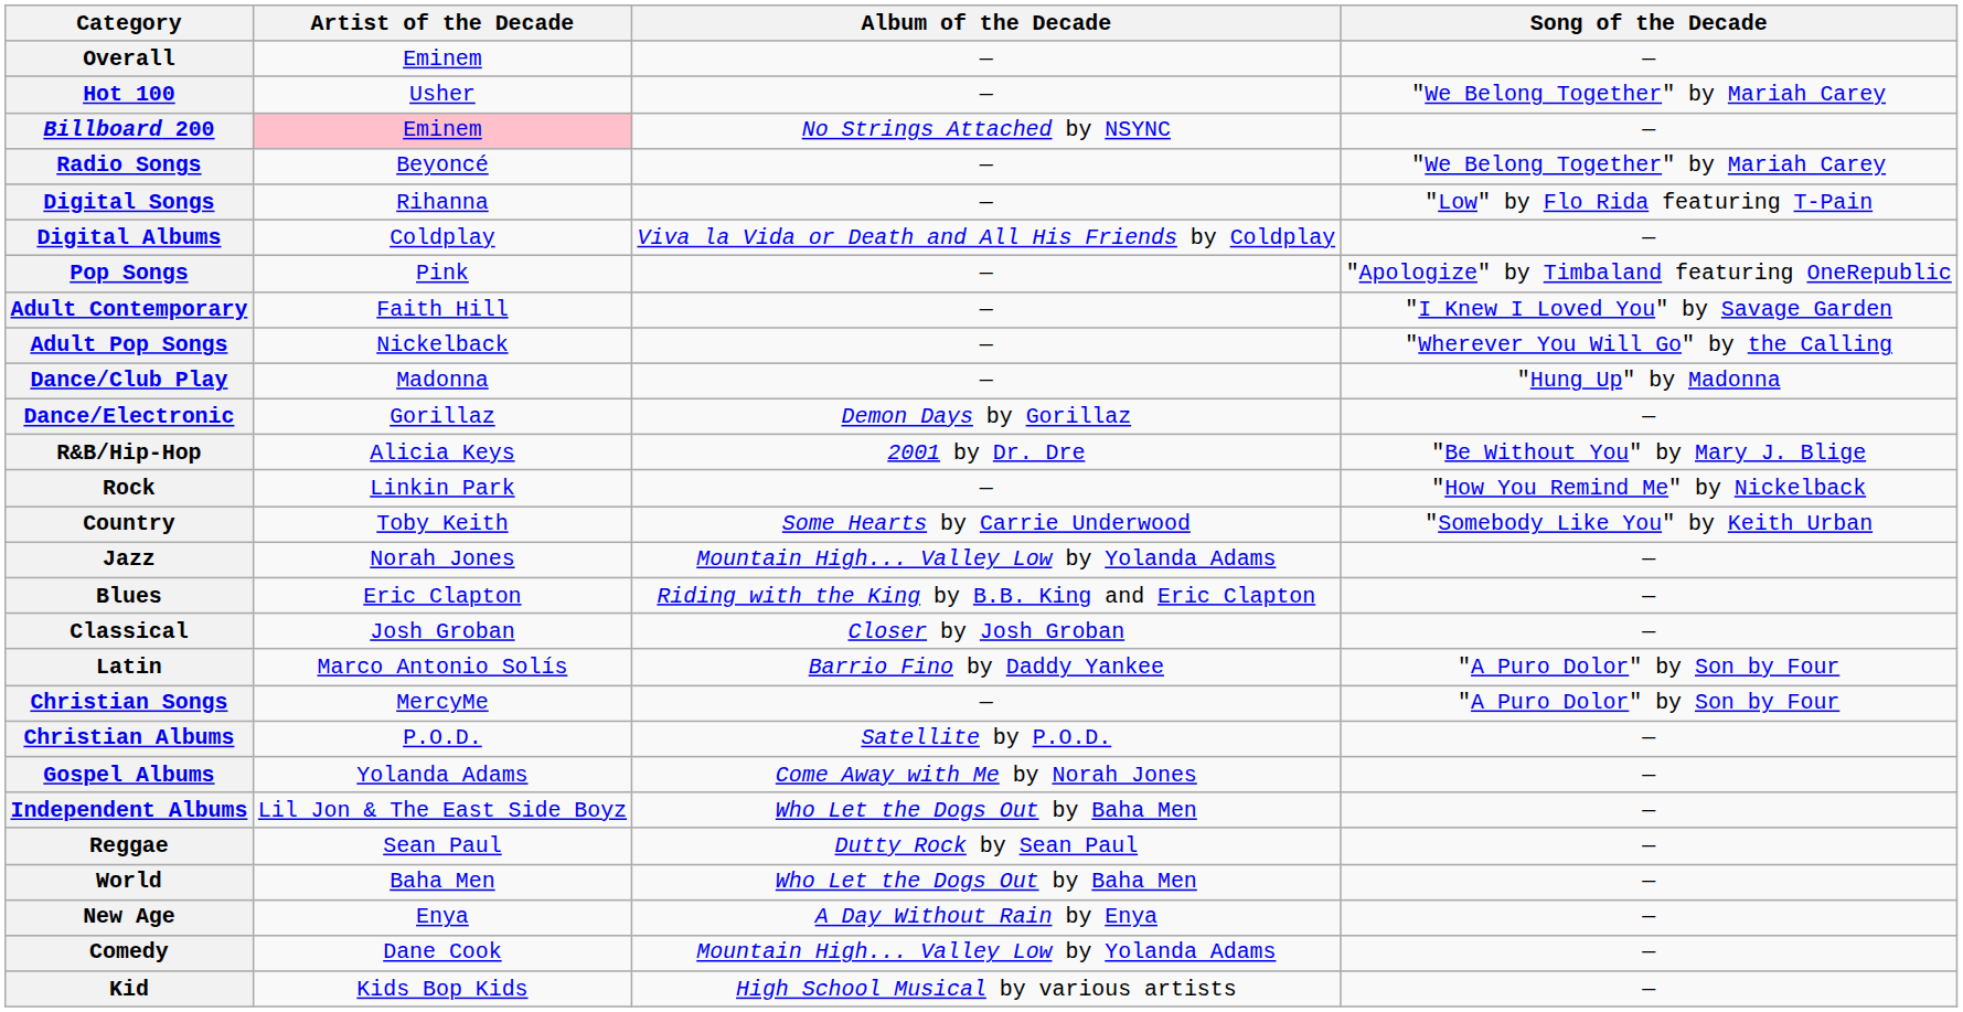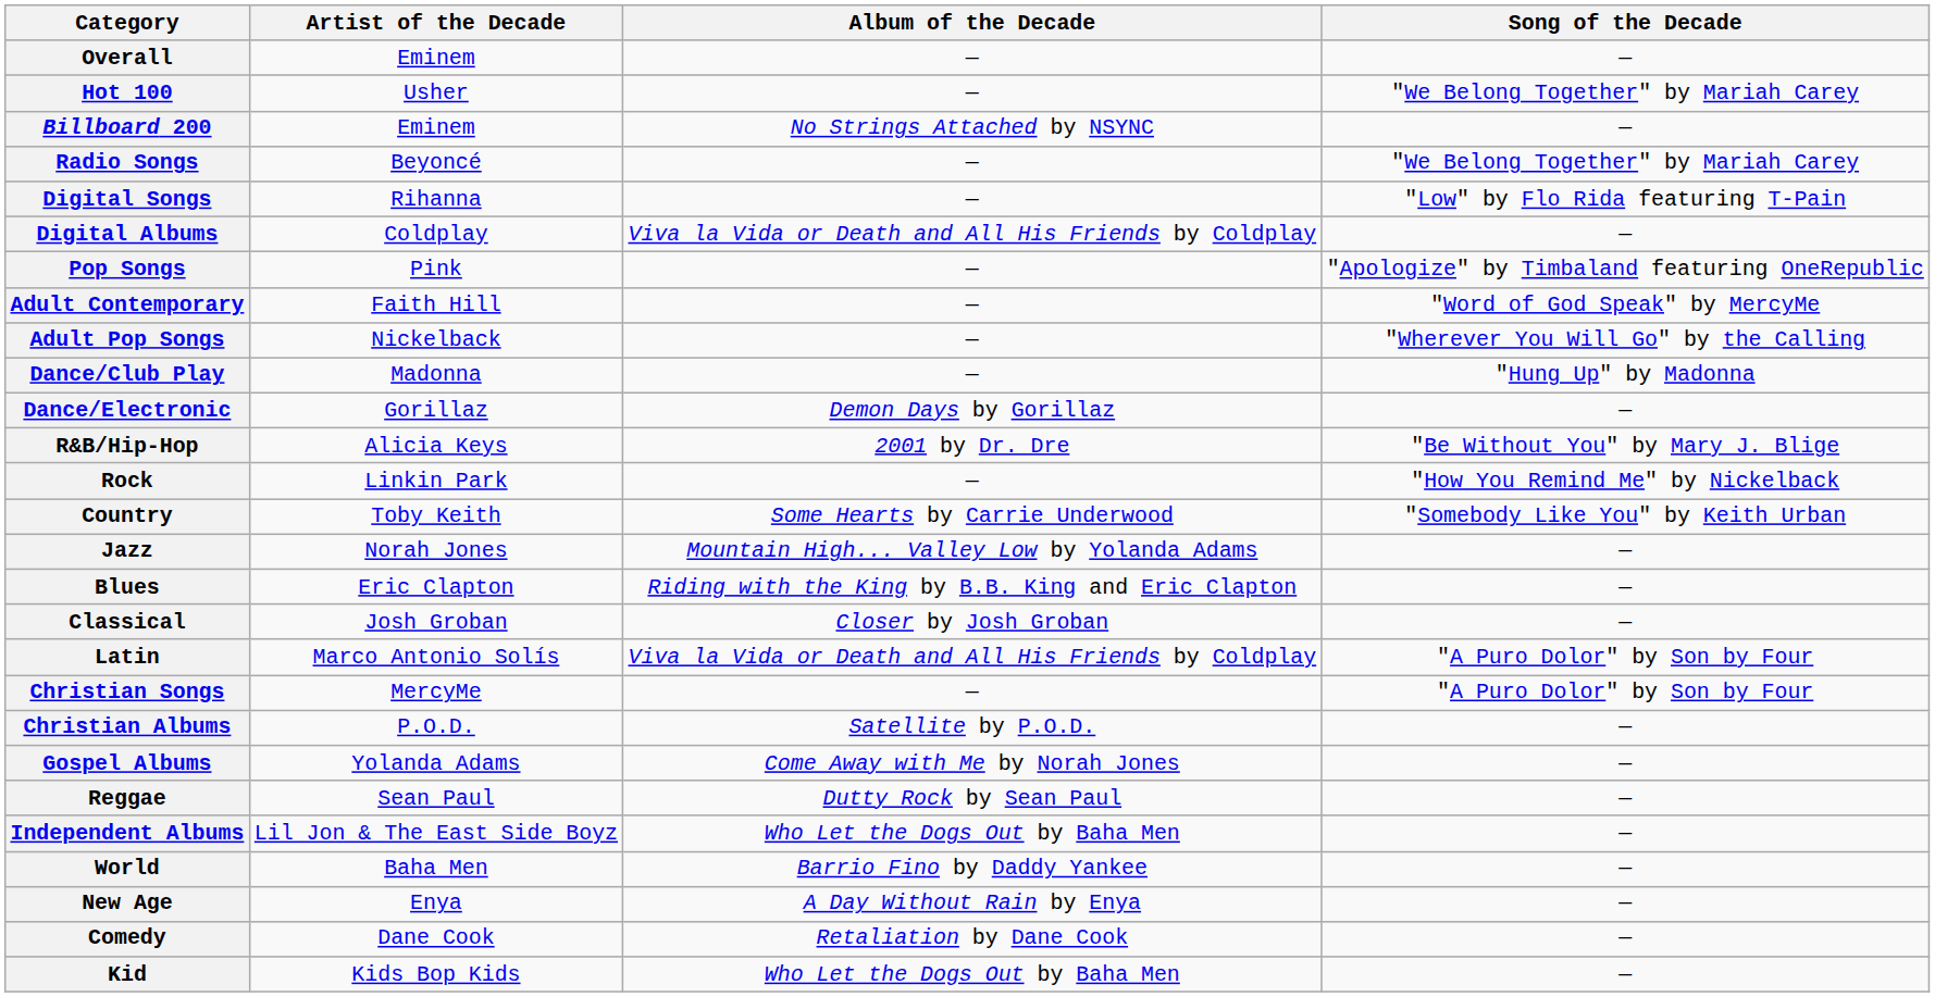Billboard 200 | Artist of the Decade: pink background -> no background
Adult Contemporary | Song of the Decade: "I Knew I Loved You" by Savage Garden -> "Word of God Speak" by MercyMe
Latin | Album of the Decade: Barrio Fino by Daddy Yankee -> Viva la Vida or Death and All His Friends by Coldplay
rows swapped: Independent Albums <-> Reggae
World | Album of the Decade: Who Let the Dogs Out by Baha Men -> Barrio Fino by Daddy Yankee
Comedy | Album of the Decade: Mountain High... Valley Low by Yolanda Adams -> Retaliation by Dane Cook
Kid | Album of the Decade: High School Musical by various artists -> Who Let the Dogs Out by Baha Men
